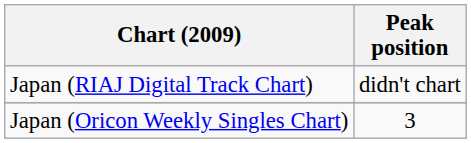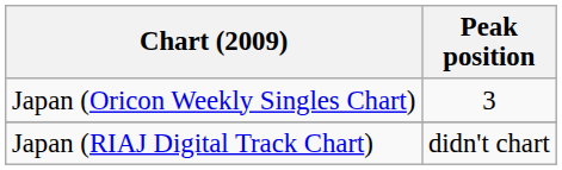rows swapped: Japan (Oricon Weekly Singles Chart) <-> Japan (RIAJ Digital Track Chart)
